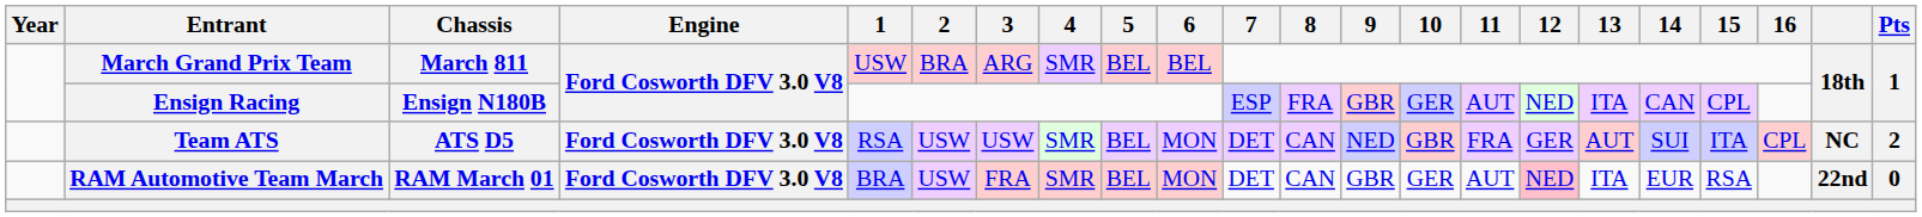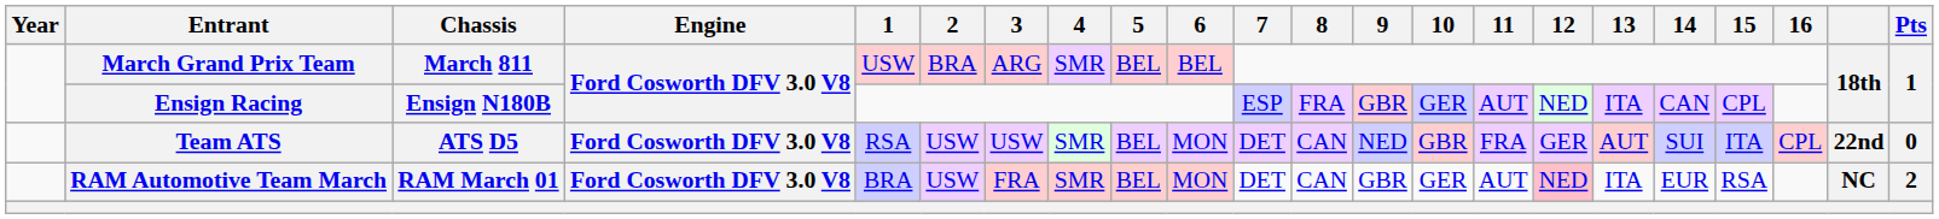Team ATS | column 21: NC -> 22nd
Team ATS | Pts: 2 -> 0
RAM Automotive Team March | column 21: 22nd -> NC
RAM Automotive Team March | Pts: 0 -> 2
